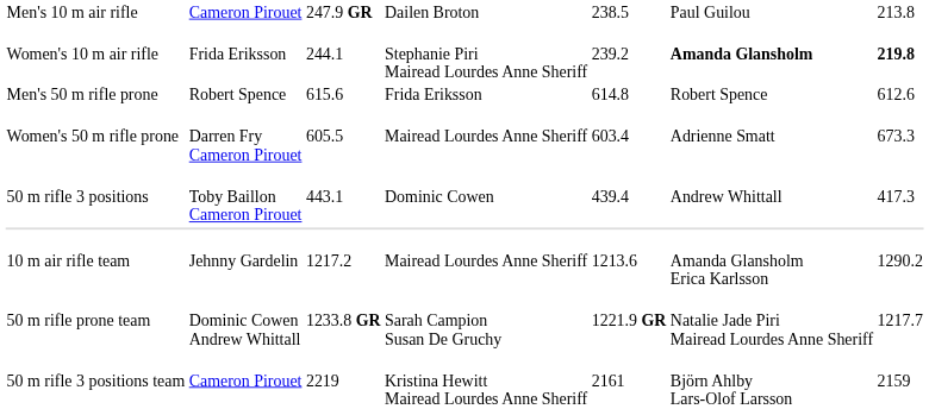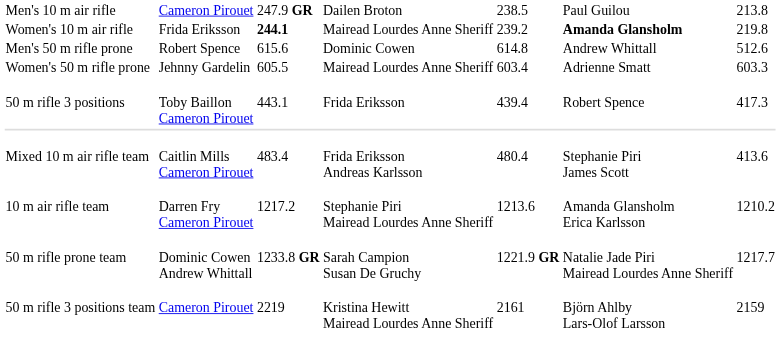Women's 10 m air rifle | column 3: normal -> bold
Women's 10 m air rifle | column 4: Stephanie Piri Mairead Lourdes Anne Sheriff -> Mairead Lourdes Anne Sheriff
Women's 10 m air rifle | column 7: bold -> normal
Men's 50 m rifle prone | column 4: Frida Eriksson -> Dominic Cowen
Men's 50 m rifle prone | column 6: Robert Spence -> Andrew Whittall
Men's 50 m rifle prone | column 7: 612.6 -> 512.6
Women's 50 m rifle prone | column 2: Darren Fry Cameron Pirouet -> Jehnny Gardelin
Women's 50 m rifle prone | column 7: 673.3 -> 603.3
50 m rifle 3 positions | column 4: Dominic Cowen -> Frida Eriksson
50 m rifle 3 positions | column 6: Andrew Whittall -> Robert Spence
+ row: Mixed 10 m air rifle team | Caitlin Mills Cameron Pirouet | 483.4 | Frida Eriksson Andreas Karlsson | 480.4 | Stephanie Piri James Scott | 413.6
10 m air rifle team | column 2: Jehnny Gardelin -> Darren Fry Cameron Pirouet
10 m air rifle team | column 4: Mairead Lourdes Anne Sheriff -> Stephanie Piri Mairead Lourdes Anne Sheriff
10 m air rifle team | column 7: 1290.2 -> 1210.2
